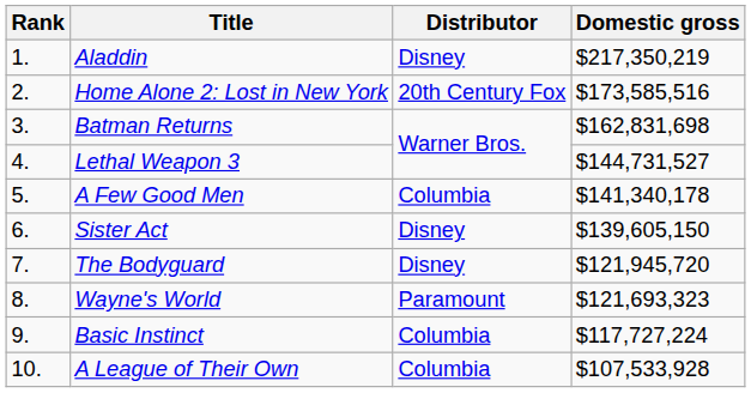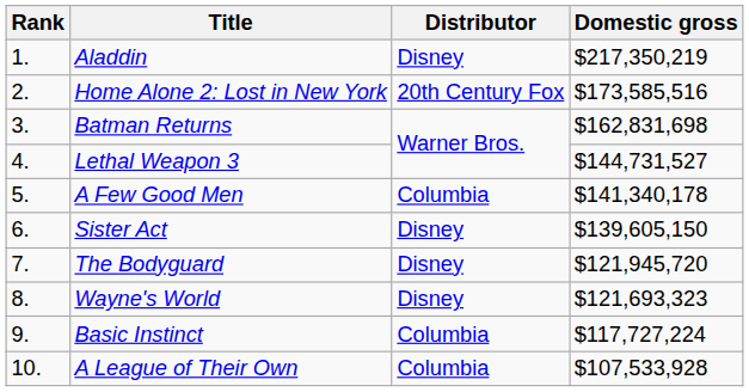Wayne's World | Distributor: Paramount -> Disney
